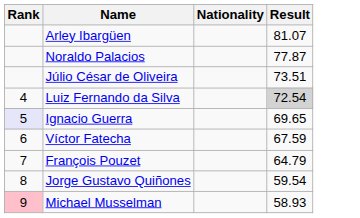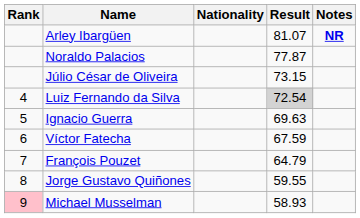+ column: Notes | NR
Júlio César de Oliveira | Result: 73.51 -> 73.15
Ignacio Guerra | Rank: lavender background -> no background
Ignacio Guerra | Result: 69.65 -> 69.63
Jorge Gustavo Quiñones | Result: 59.54 -> 59.55
